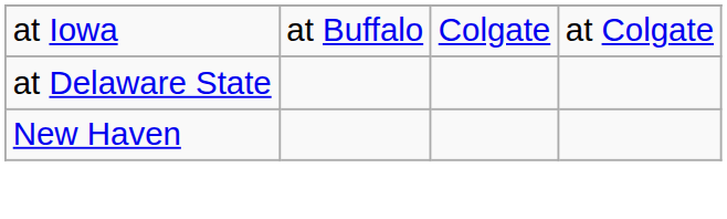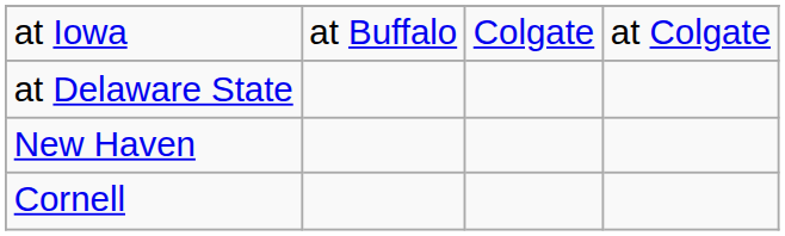+ row: Cornell
